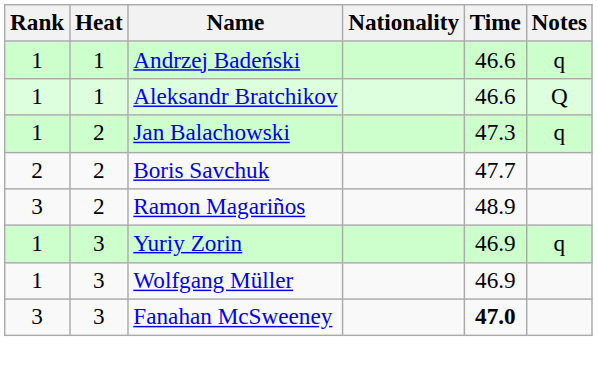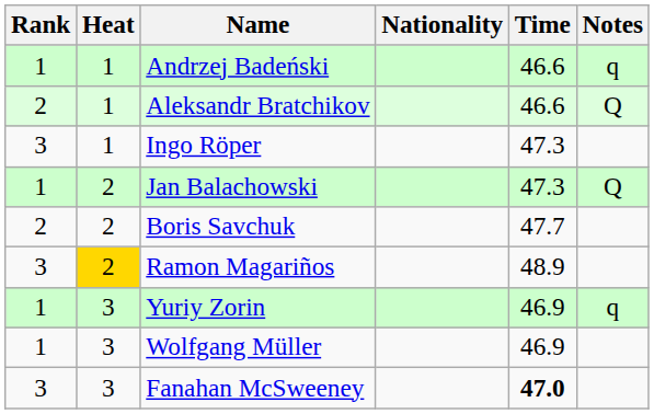Aleksandr Bratchikov | Rank: 1 -> 2
+ row: 3 | 1 | Ingo Röper | 47.3
Jan Balachowski | Notes: q -> Q
Ramon Magariños | Heat: no background -> gold background
